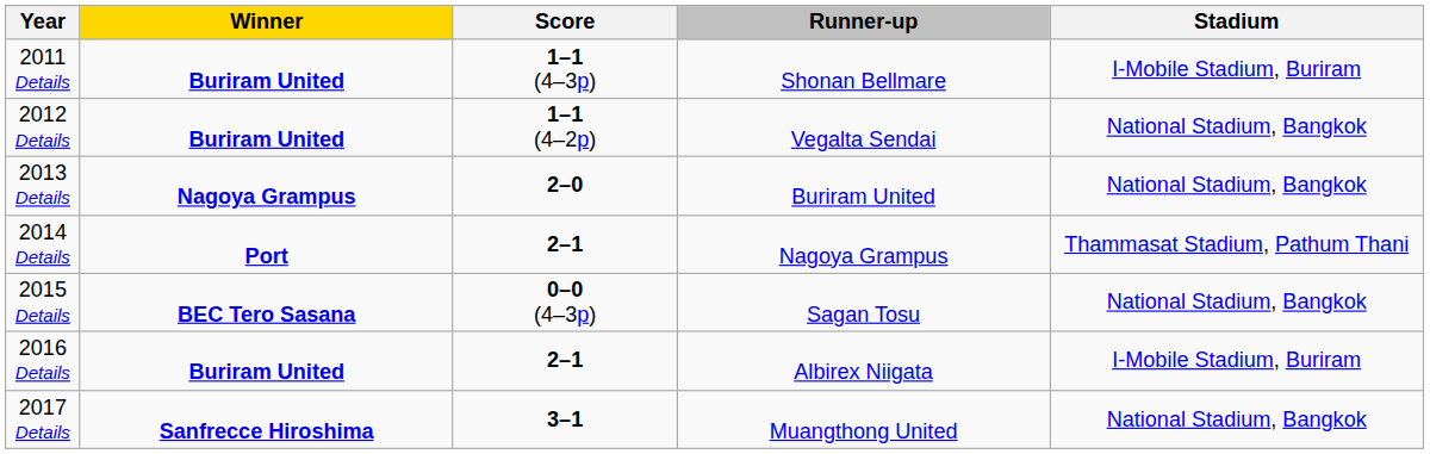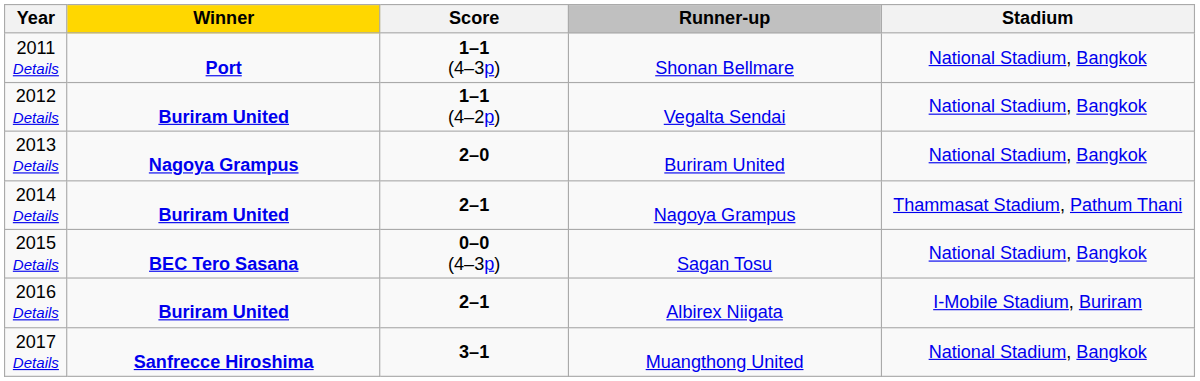2011 Details | Winner: Buriram United -> Port
2011 Details | Stadium: I-Mobile Stadium, Buriram -> National Stadium, Bangkok
2014 Details | Winner: Port -> Buriram United
